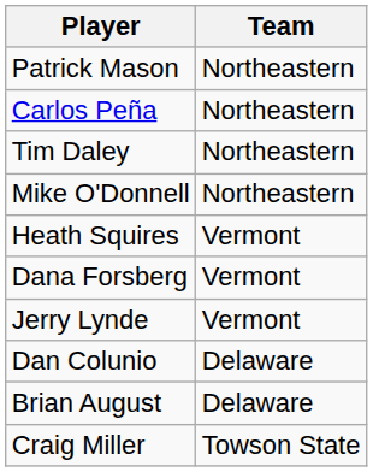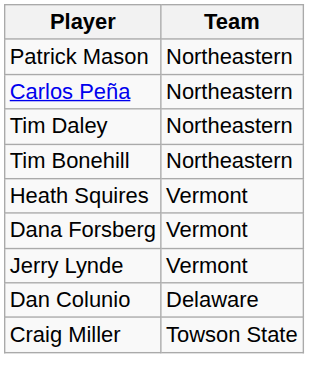+ row: Tim Bonehill | Northeastern
- row: Mike O'Donnell | Northeastern
- row: Brian August | Delaware
